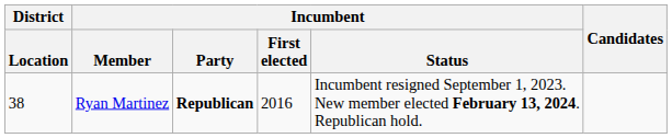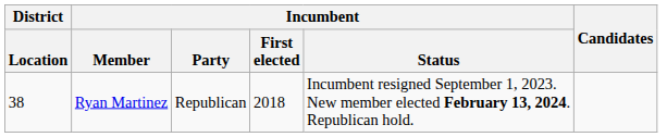Ryan Martinez | Incumbent / Party: bold -> normal
Ryan Martinez | Incumbent / First elected: 2016 -> 2018
